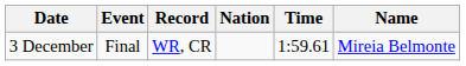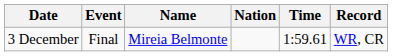columns swapped: Name <-> Record
